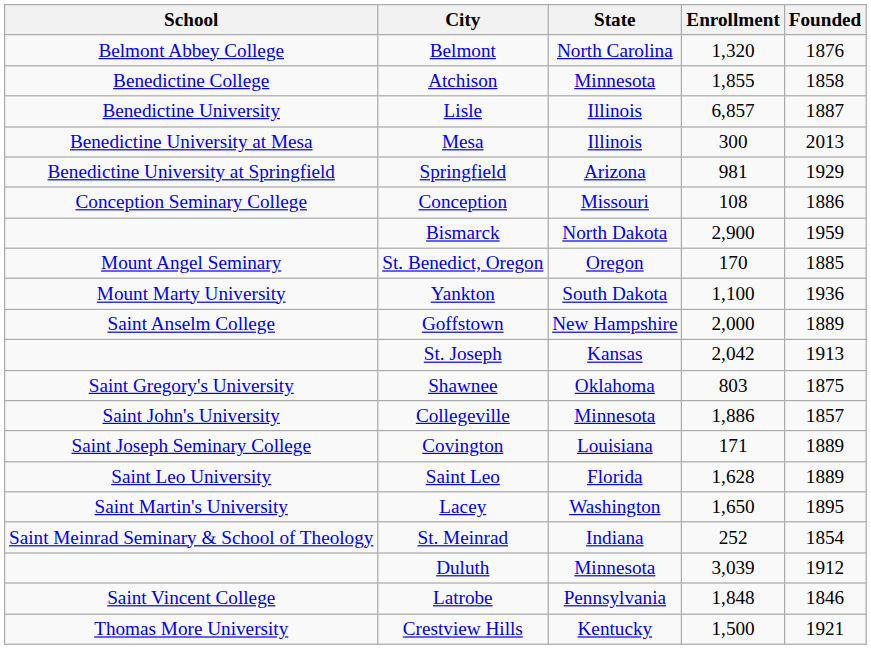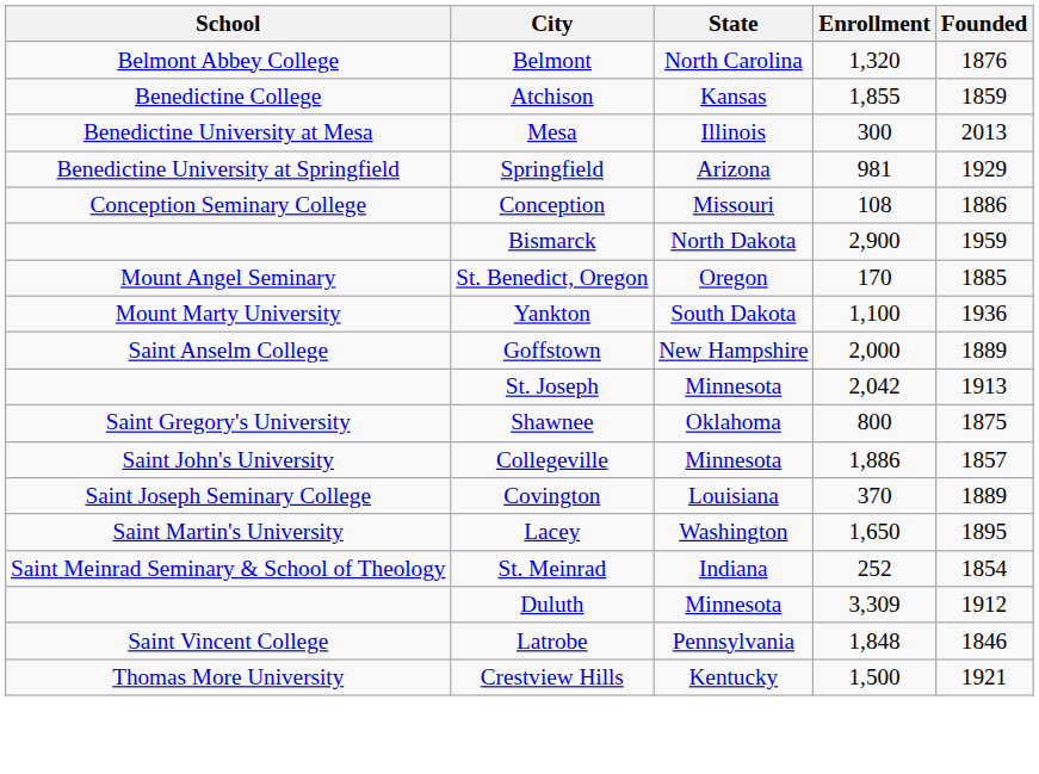Atchison | State: Minnesota -> Kansas
Atchison | Founded: 1858 -> 1859
- row: Benedictine University | Lisle | Illinois | 6,857 | 1887
St. Joseph | State: Kansas -> Minnesota
Shawnee | Enrollment: 803 -> 800
Covington | Enrollment: 171 -> 370
- row: Saint Leo University | Saint Leo | Florida | 1,628 | 1889
Duluth | Enrollment: 3,039 -> 3,309
